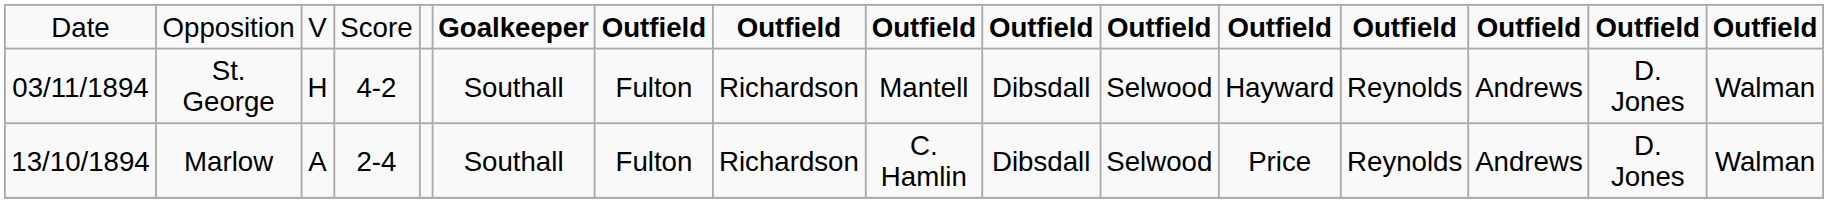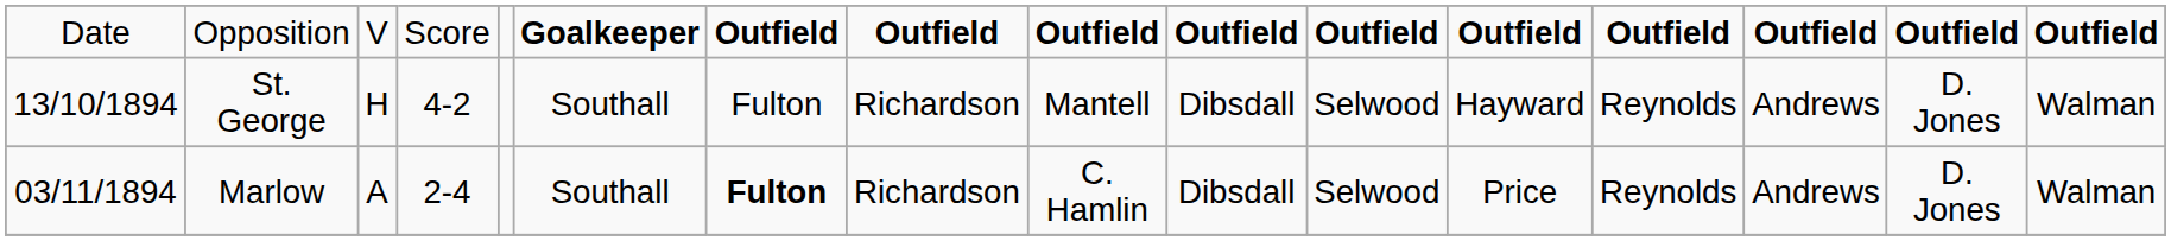St. George | column 1: 03/11/1894 -> 13/10/1894
Marlow | column 1: 13/10/1894 -> 03/11/1894
Marlow | column 7: normal -> bold
